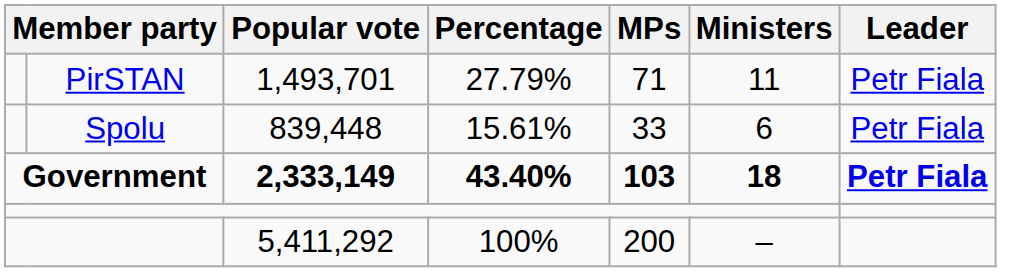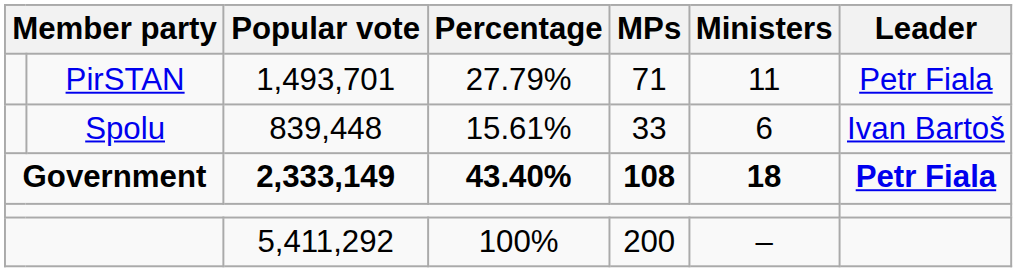839,448 | Leader: Petr Fiala -> Ivan Bartoš
2,333,149 | MPs: 103 -> 108
